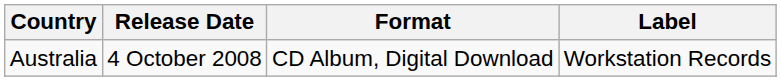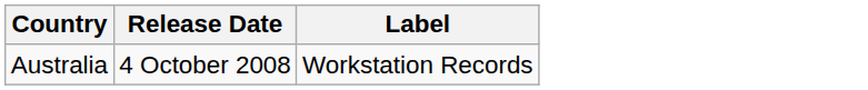- column: Format | CD Album, Digital Download
